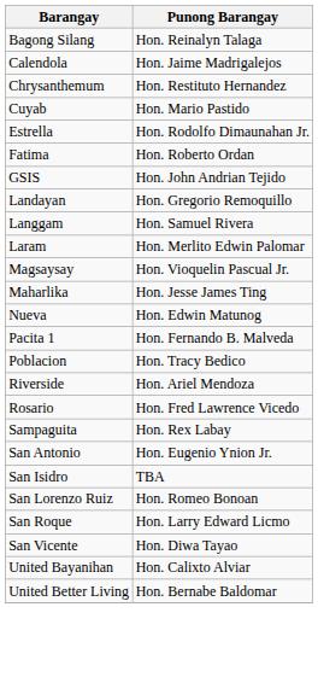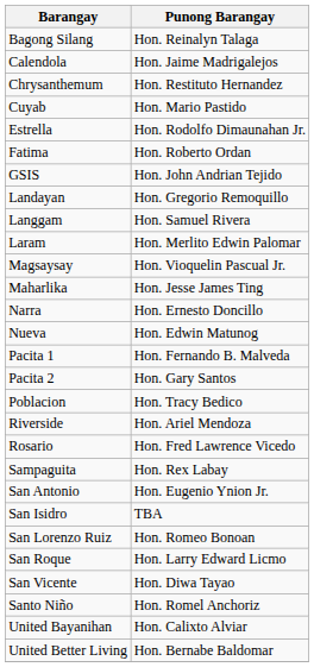+ row: Narra | Hon. Ernesto Doncillo
+ row: Pacita 2 | Hon. Gary Santos
+ row: Santo Niño | Hon. Romel Anchoriz
